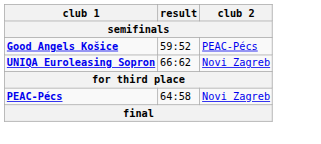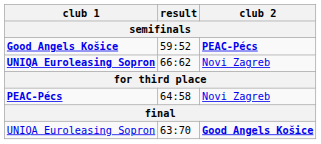59:52 | club 2: normal -> bold
+ row: UNIQA Euroleasing Sopron | 63:70 | Good Angels Košice
